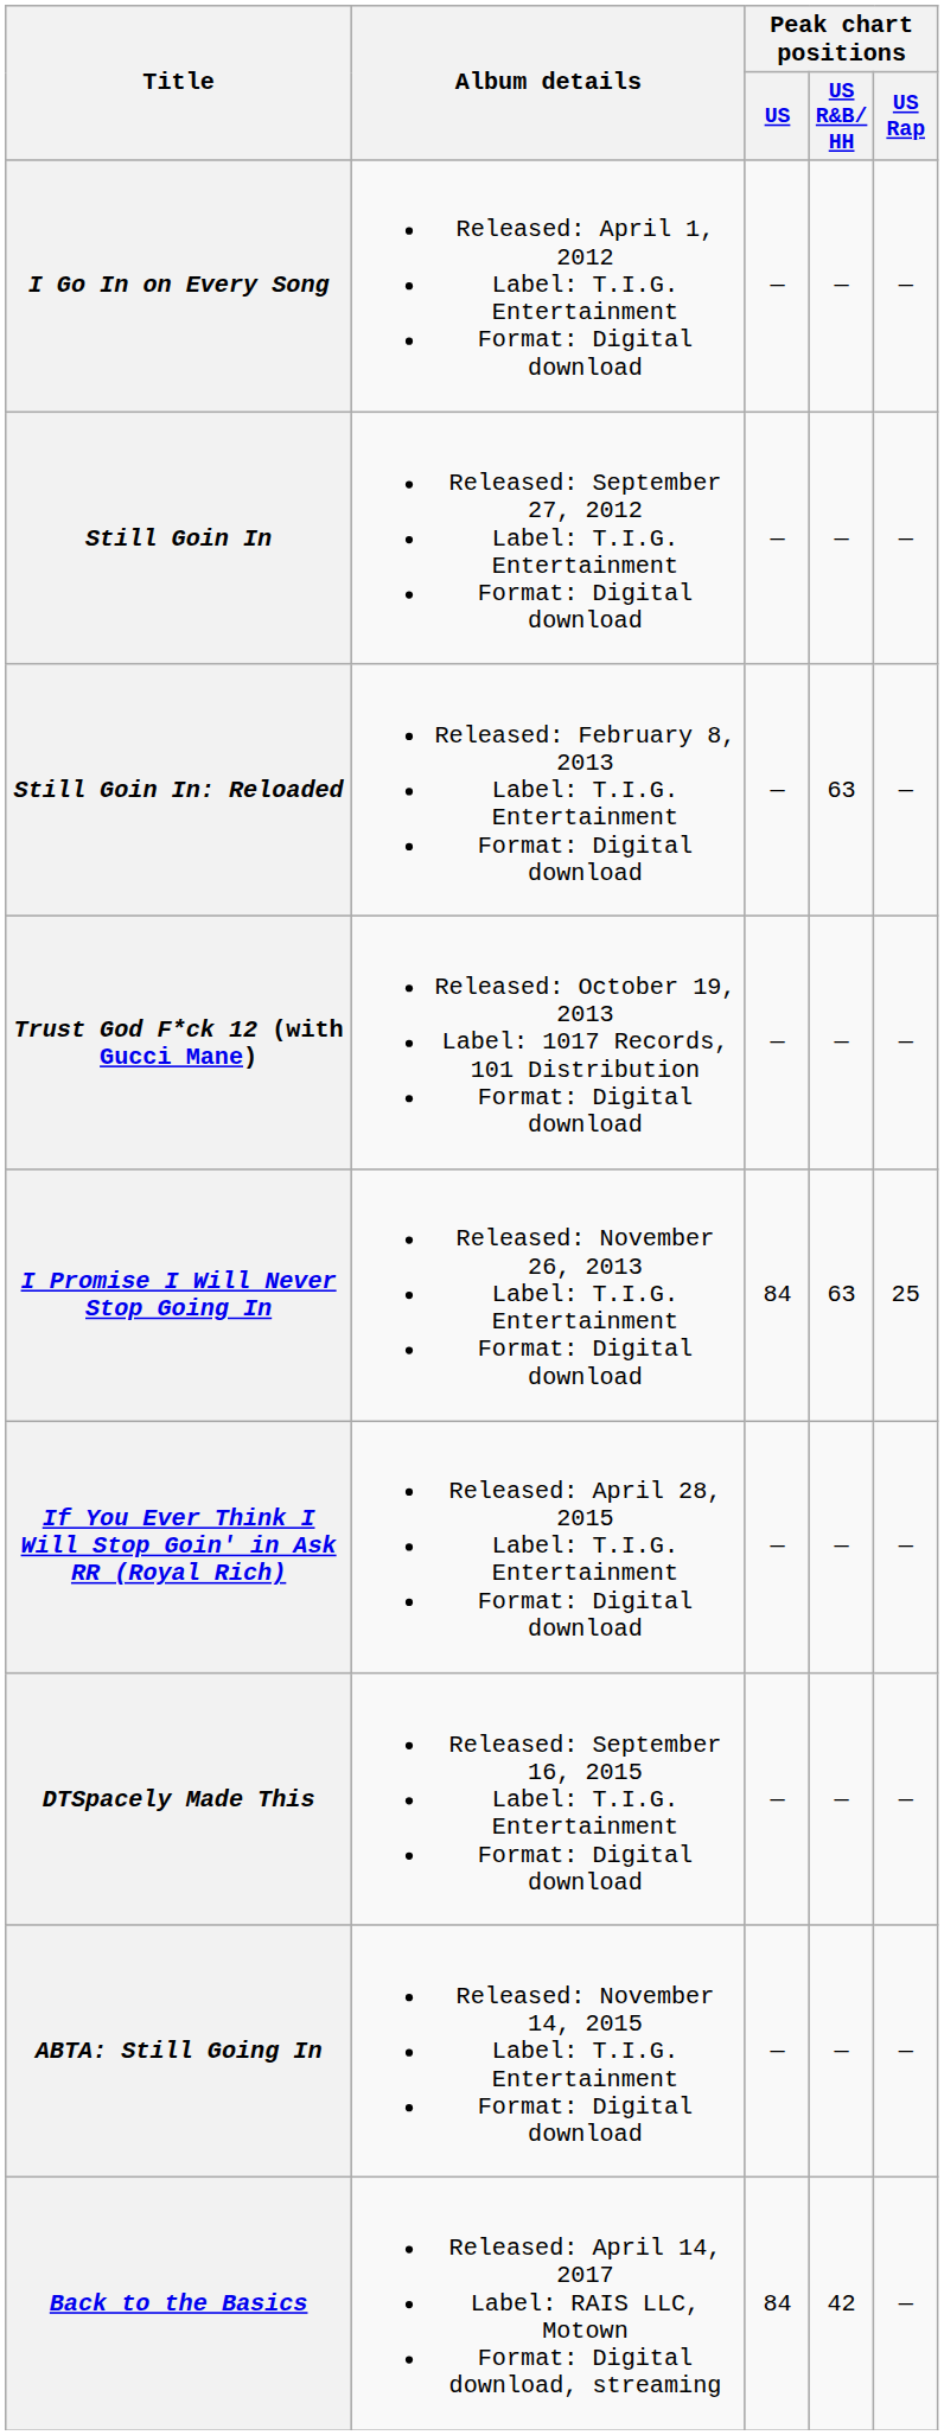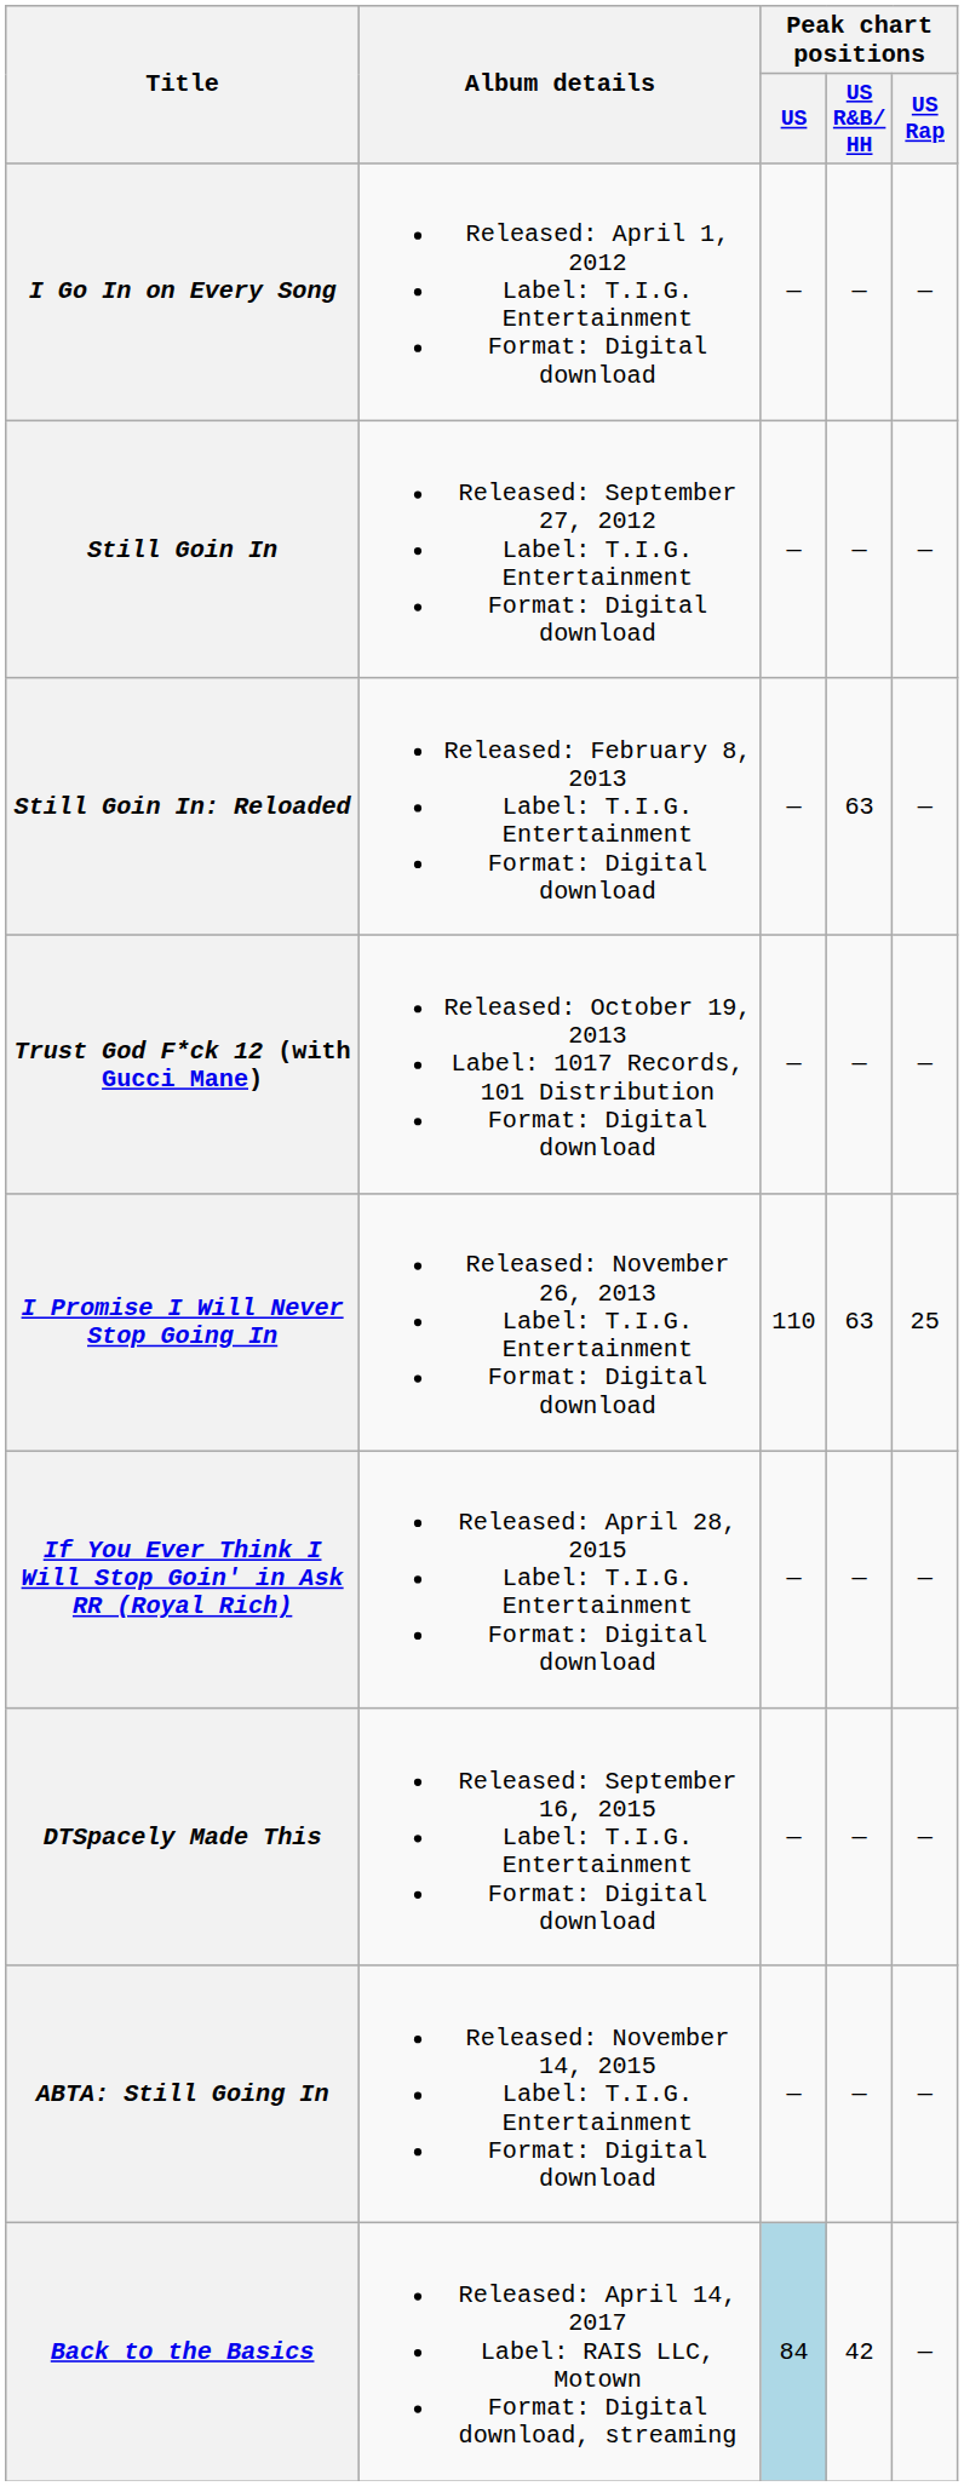I Promise I Will Never Stop Going In | Peak chart positions / US: 84 -> 110
Back to the Basics | Peak chart positions / US: no background -> lightblue background
